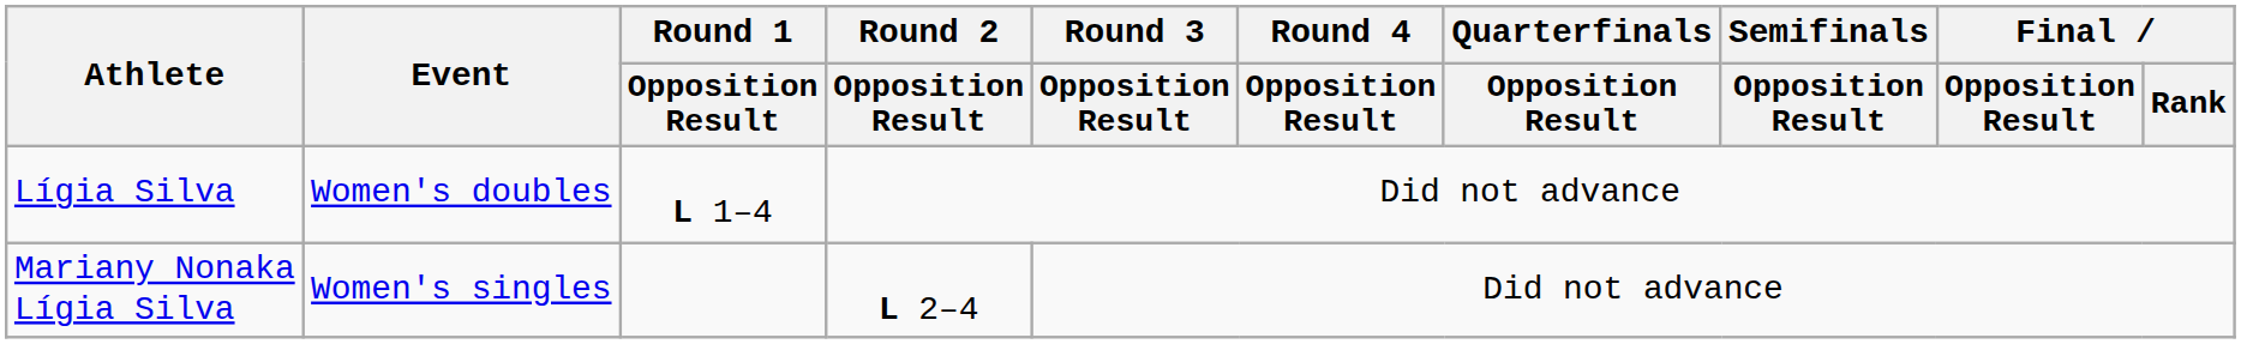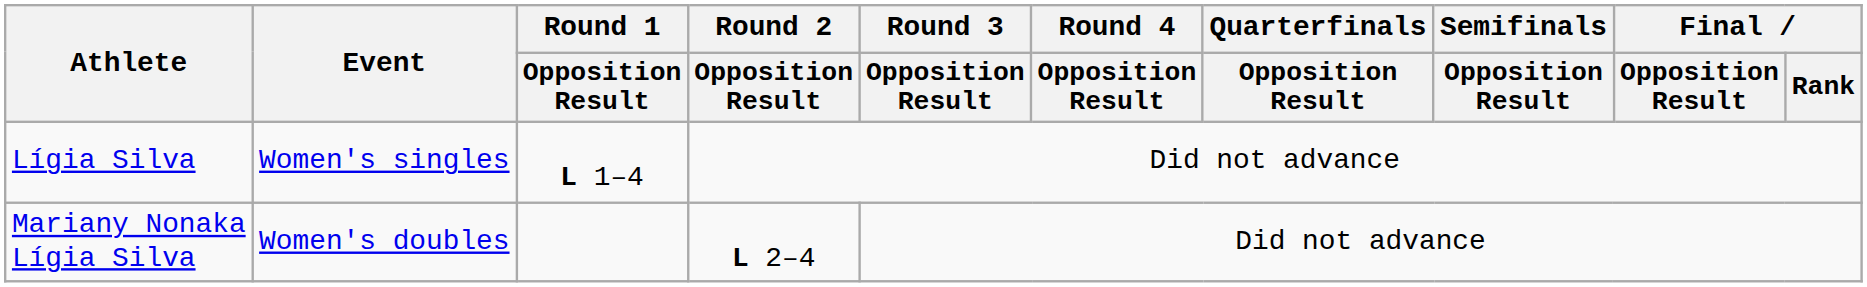Lígia Silva | Event: Women's doubles -> Women's singles
Mariany Nonaka Lígia Silva | Event: Women's singles -> Women's doubles
